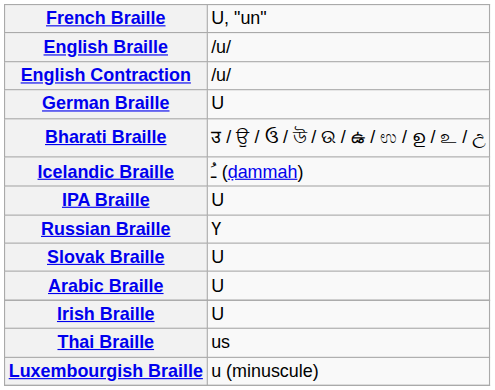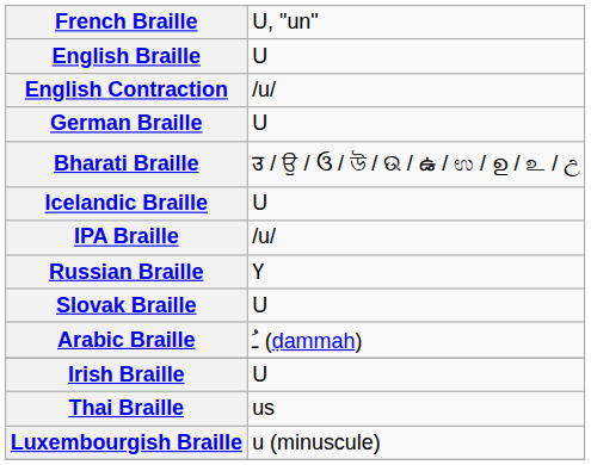English Braille | column 2: /u/ -> U
Icelandic Braille | column 2: ـُ (ḍammah) -> U
IPA Braille | column 2: U -> /u/
Arabic Braille | column 2: U -> ـُ (ḍammah)
